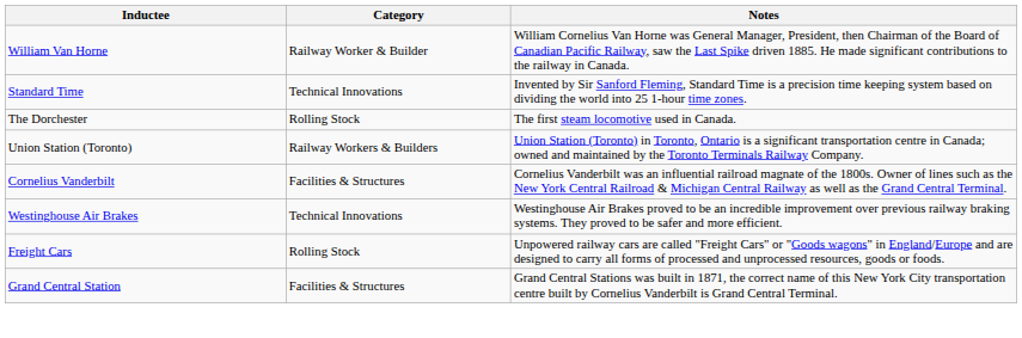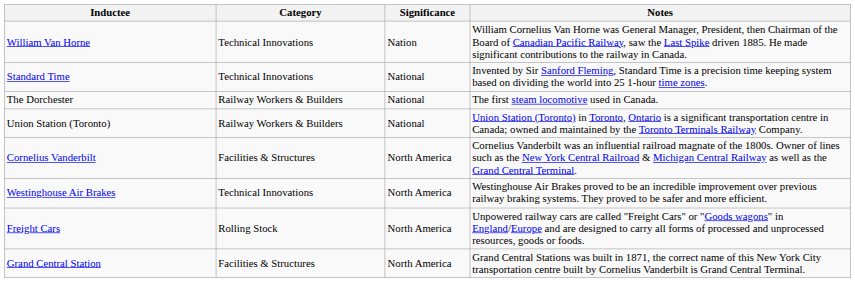+ column: Significance | Nation | National | National | National | North America | North America | North America | North America
William Van Horne | Category: Railway Worker & Builder -> Technical Innovations
The Dorchester | Category: Rolling Stock -> Railway Workers & Builders
